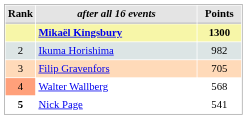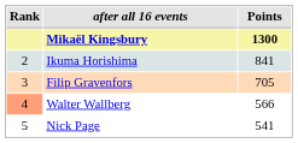Ikuma Horishima | Points: 982 -> 841
Walter Wallberg | Points: 568 -> 566
Nick Page | Rank: bold -> normal
